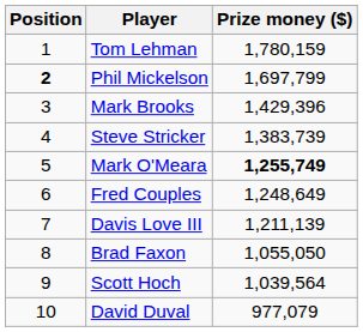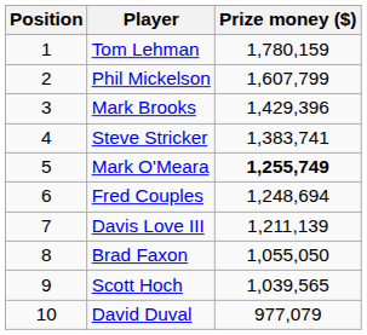Phil Mickelson | Position: bold -> normal
Phil Mickelson | Prize money ($): 1,697,799 -> 1,607,799
Steve Stricker | Prize money ($): 1,383,739 -> 1,383,741
Fred Couples | Prize money ($): 1,248,649 -> 1,248,694
Scott Hoch | Prize money ($): 1,039,564 -> 1,039,565
